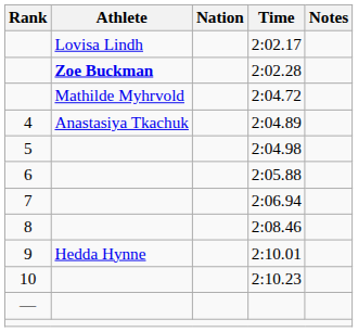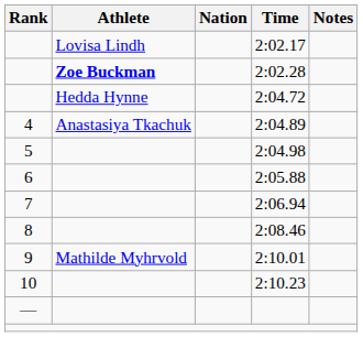2:04.72 | Athlete: Mathilde Myhrvold -> Hedda Hynne
2:10.01 | Athlete: Hedda Hynne -> Mathilde Myhrvold
